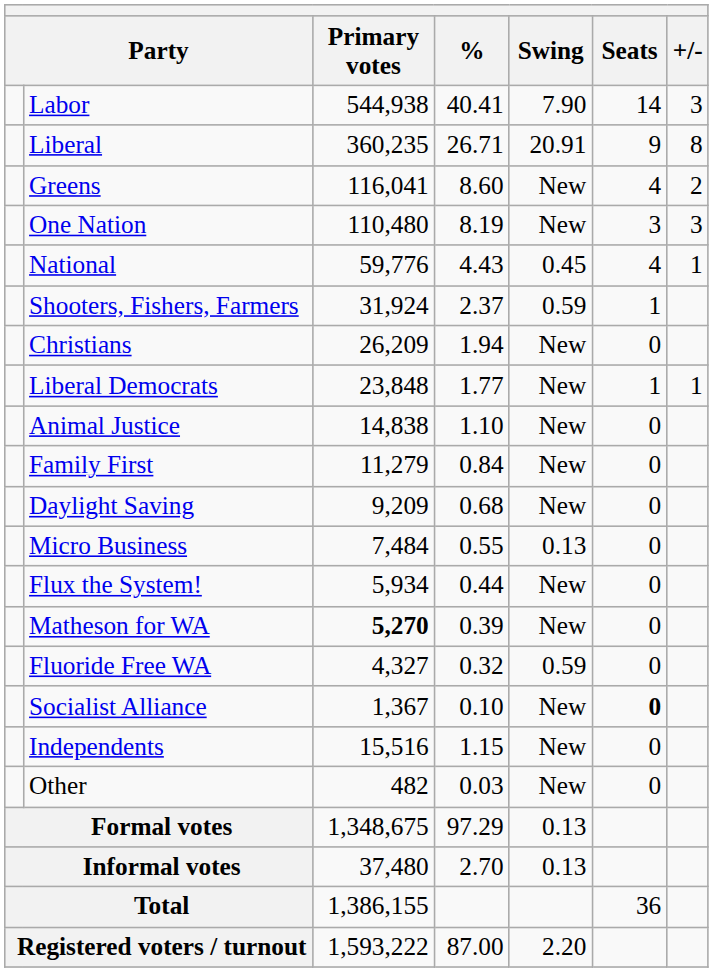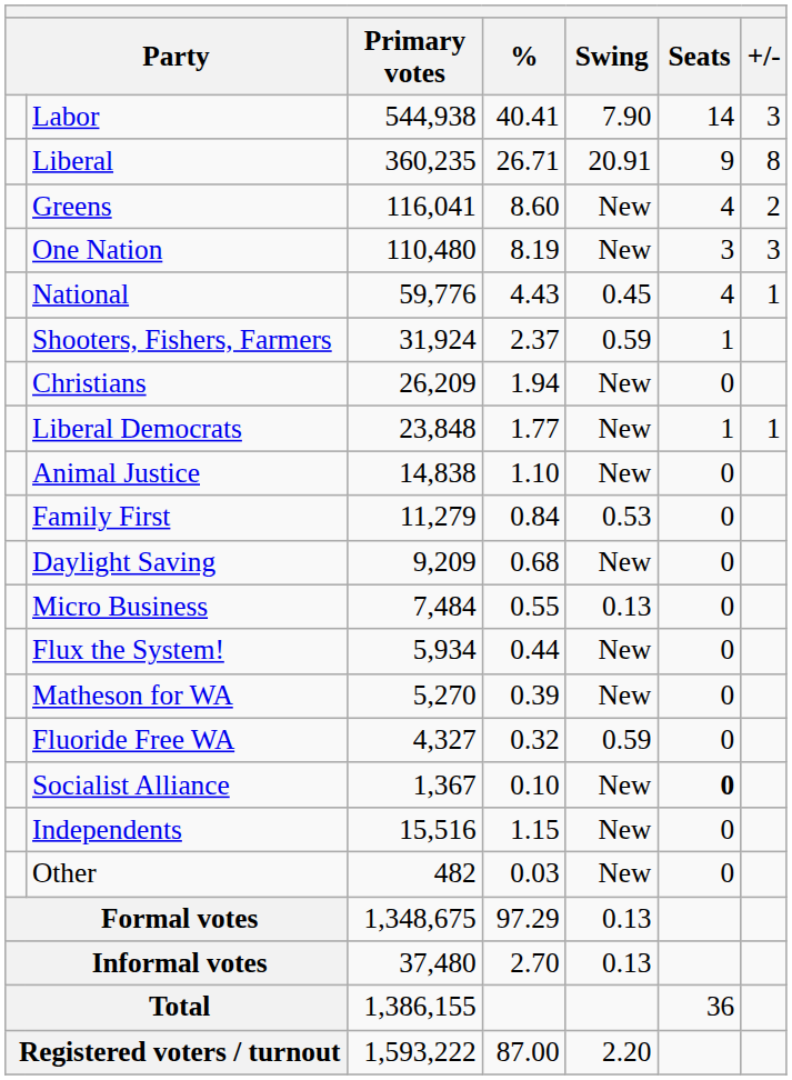Family First | Swing: New -> 0.53
Matheson for WA | Primary votes: bold -> normal
